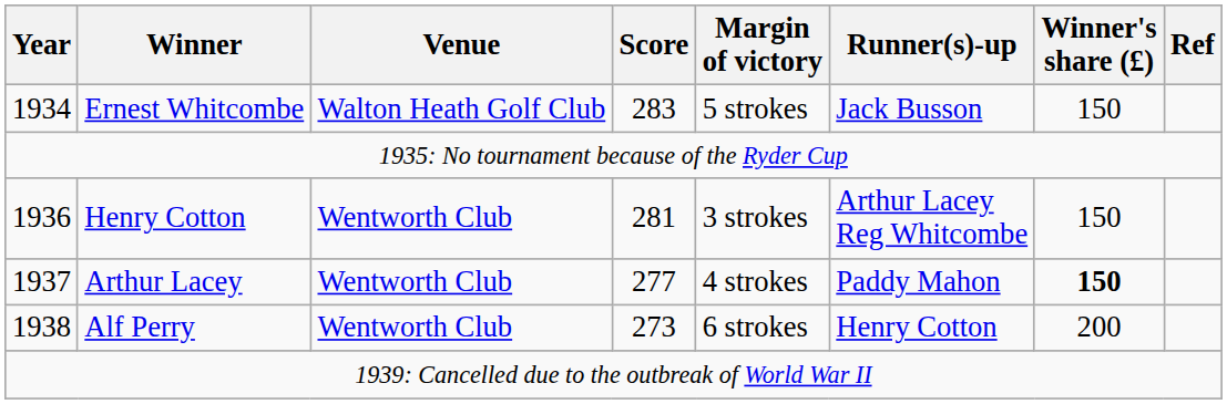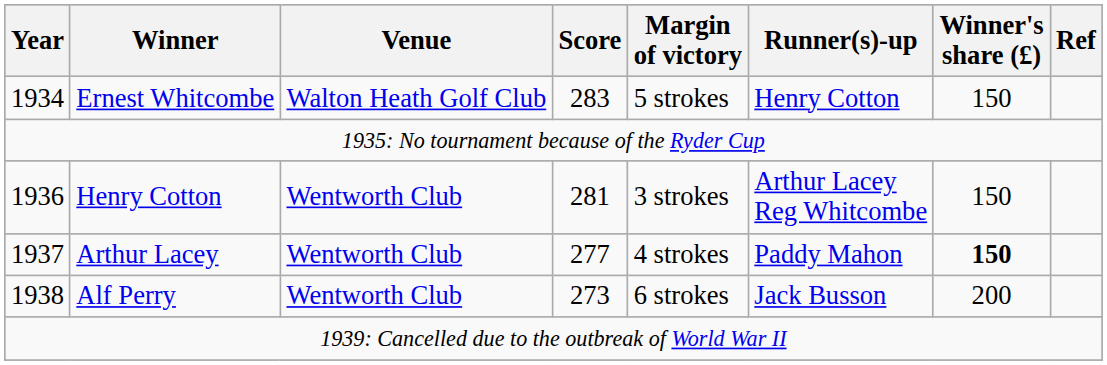Ernest Whitcombe | Runner(s)-up: Jack Busson -> Henry Cotton
Alf Perry | Runner(s)-up: Henry Cotton -> Jack Busson
